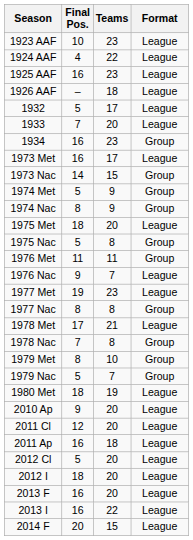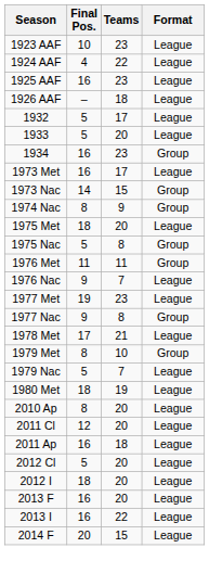1933 | Final Pos.: 7 -> 5
- row: 1974 Met | 5 | 9 | Group
1977 Nac | Final Pos.: 8 -> 9
- row: 1978 Nac | 7 | 8 | Group
1979 Nac | Format: Group -> League
2010 Ap | Final Pos.: 9 -> 8
